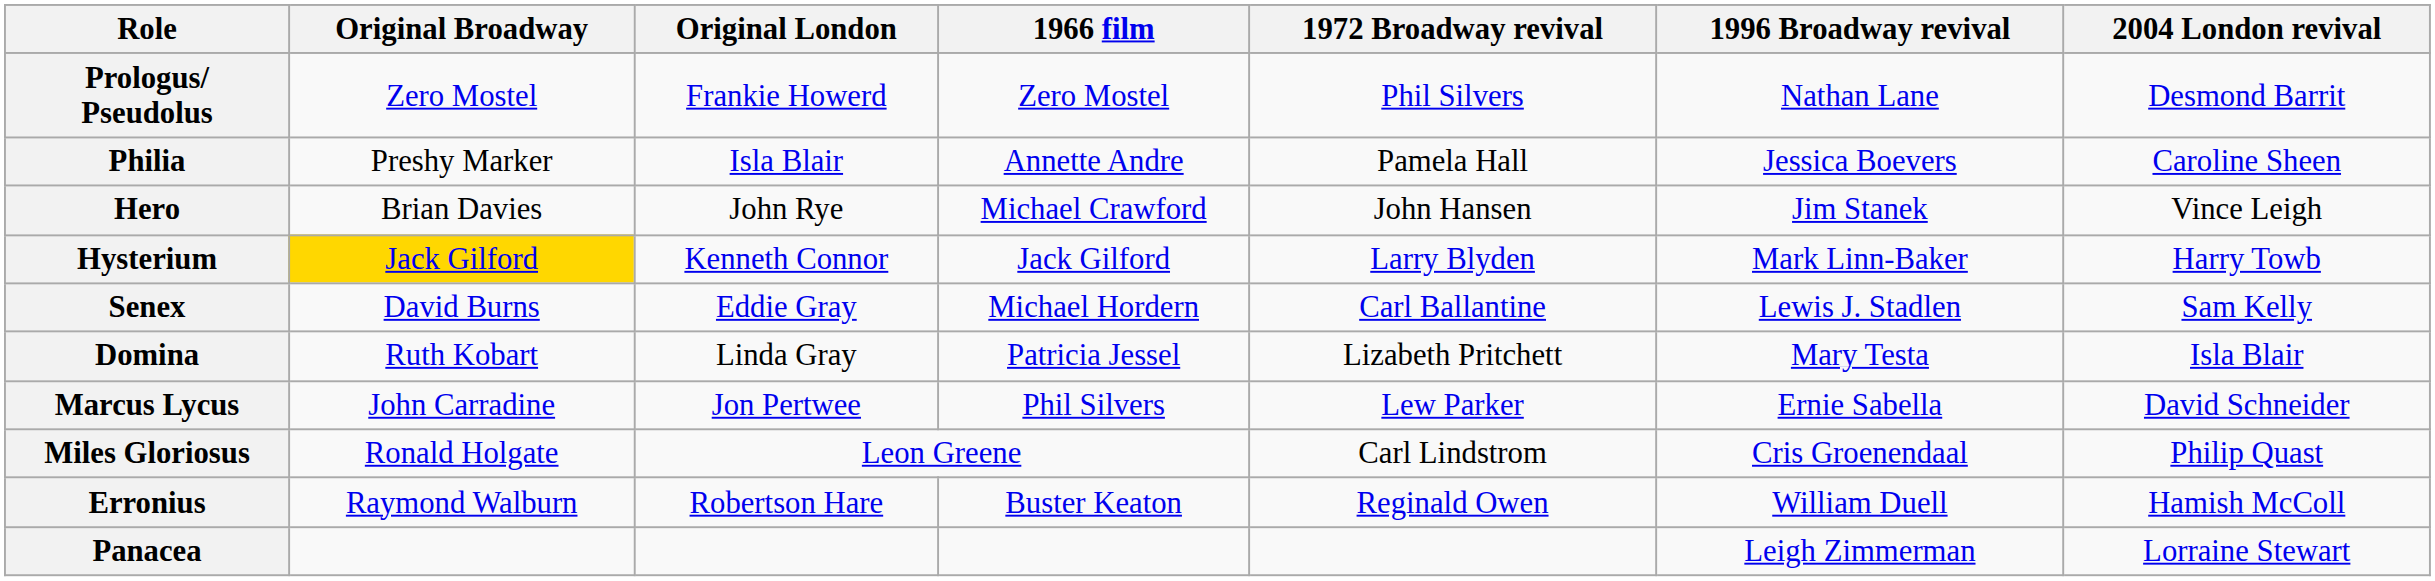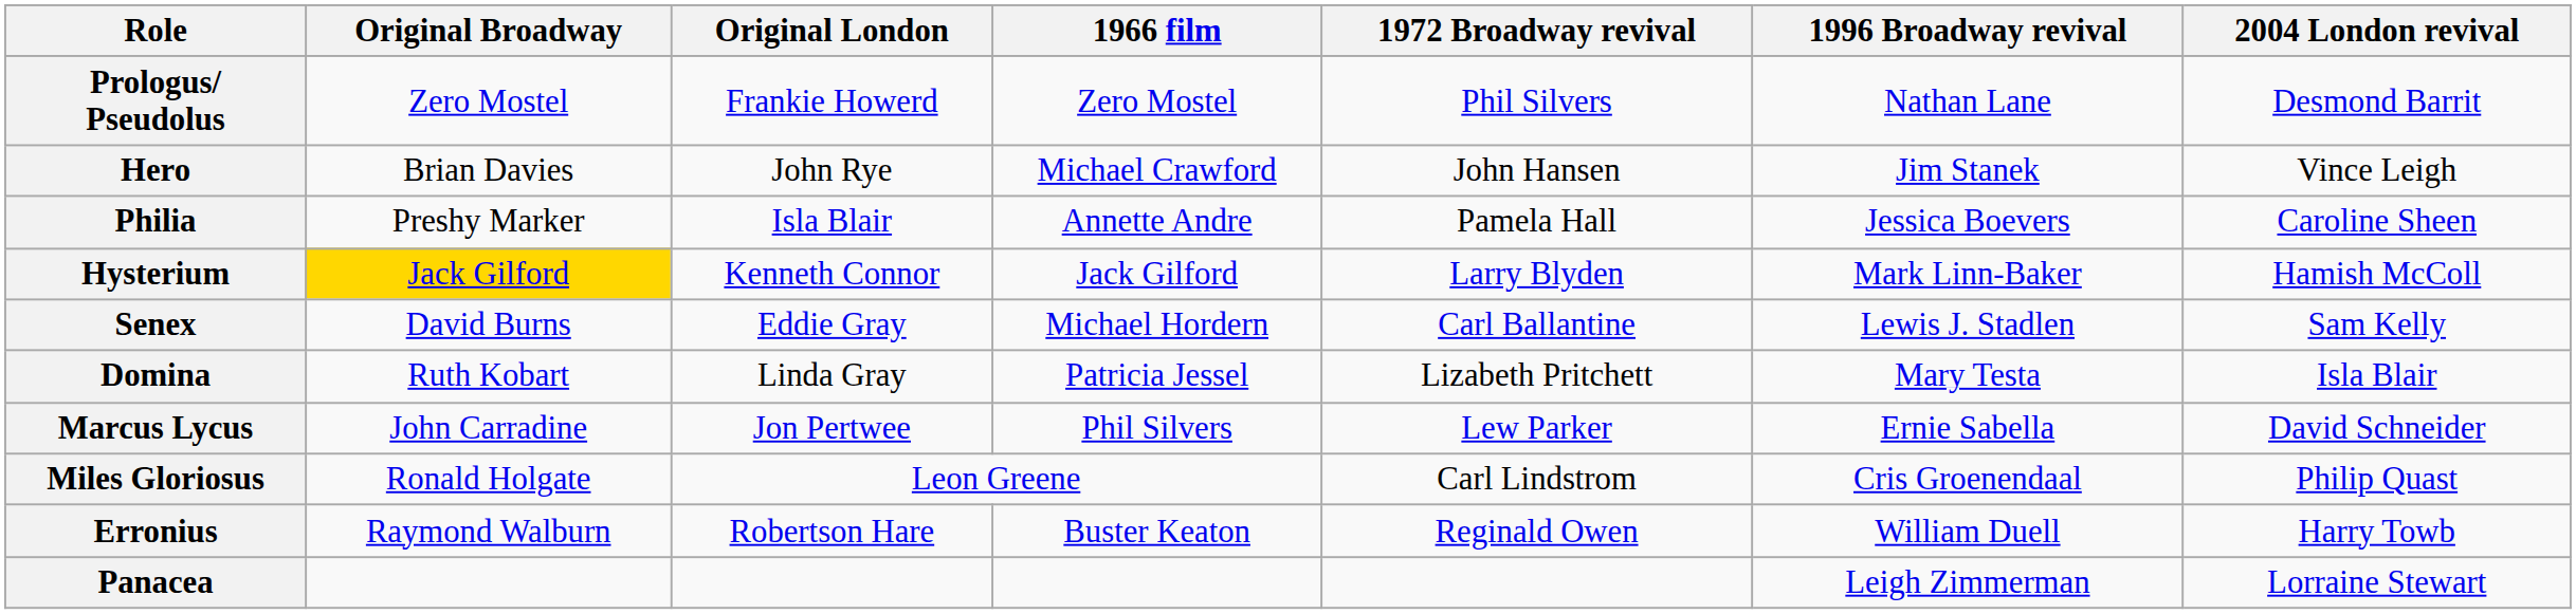rows swapped: Hero <-> Philia
Hysterium | 2004 London revival: Harry Towb -> Hamish McColl
Erronius | 2004 London revival: Hamish McColl -> Harry Towb
